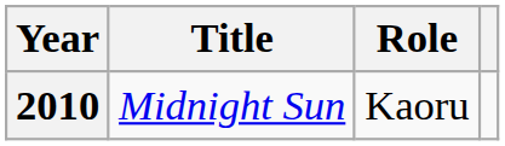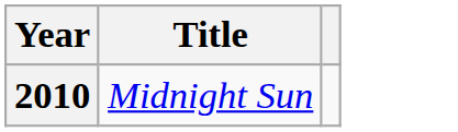- column: Role | Kaoru
